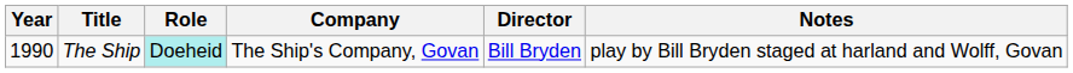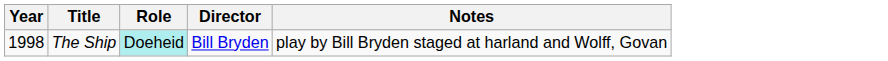- column: Company | The Ship's Company, Govan
The Ship | Year: 1990 -> 1998
